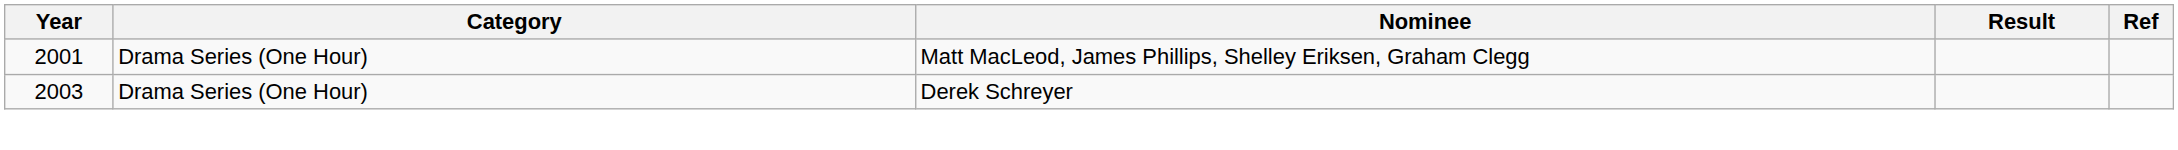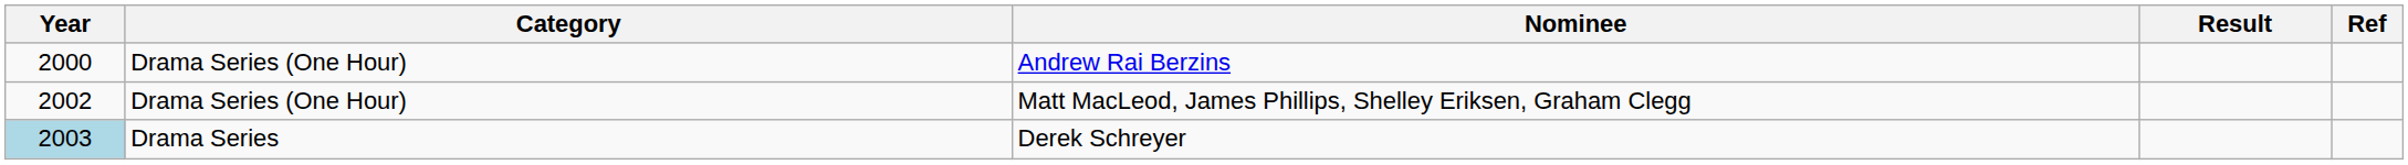+ row: 2000 | Drama Series (One Hour) | Andrew Rai Berzins
Matt MacLeod, James Phillips, Shelley Eriksen, Graham Clegg | Year: 2001 -> 2002
Derek Schreyer | Year: no background -> lightblue background
Derek Schreyer | Category: Drama Series (One Hour) -> Drama Series
